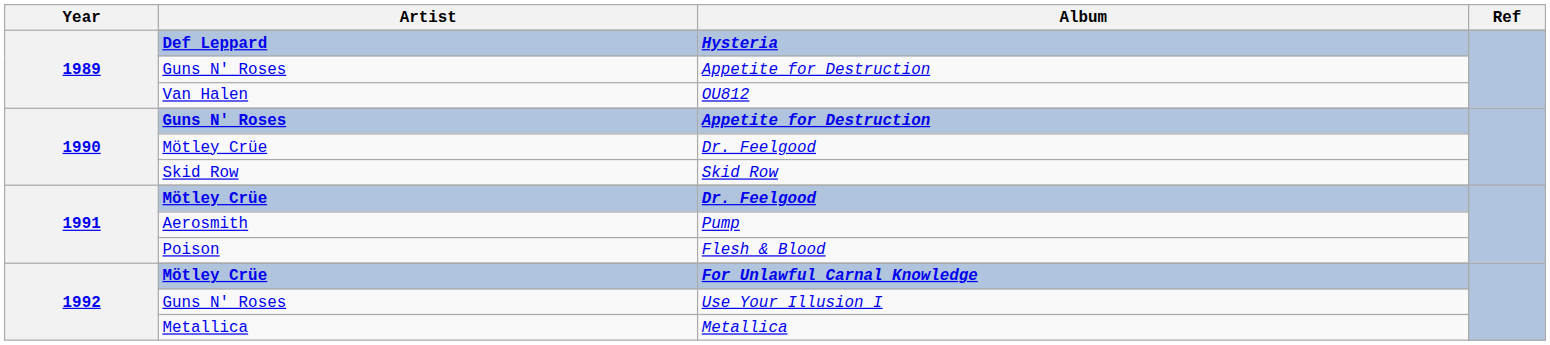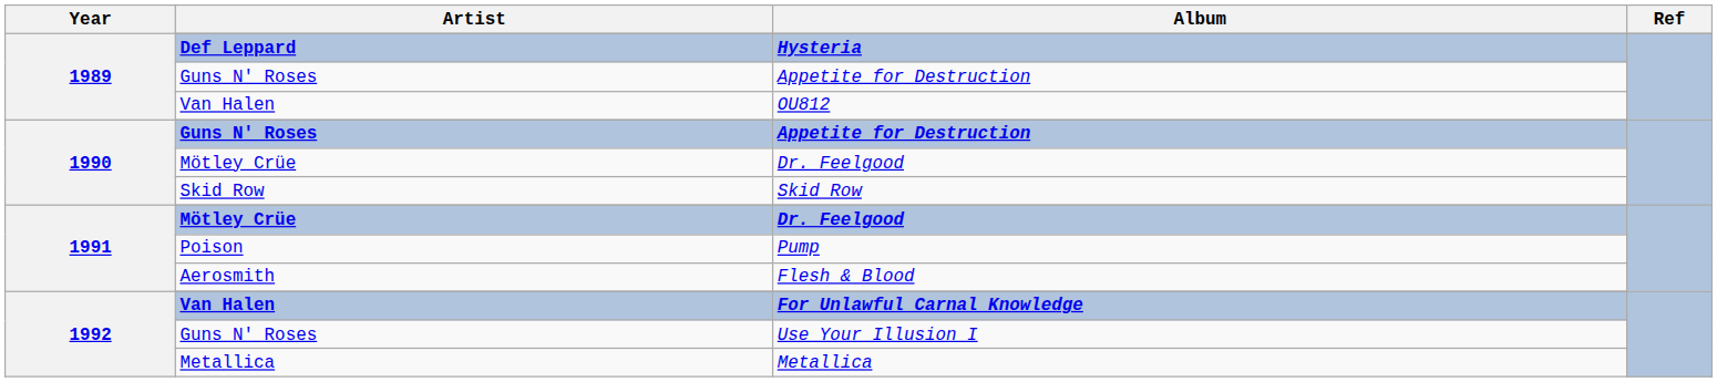Pump | Artist: Aerosmith -> Poison
Flesh & Blood | Artist: Poison -> Aerosmith
For Unlawful Carnal Knowledge | Artist: Mötley Crüe -> Van Halen
